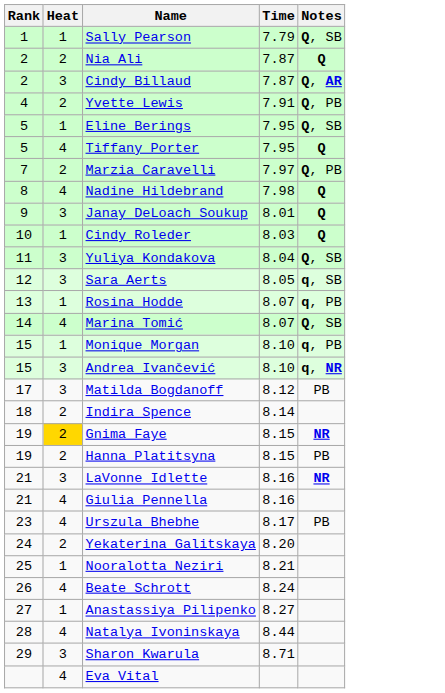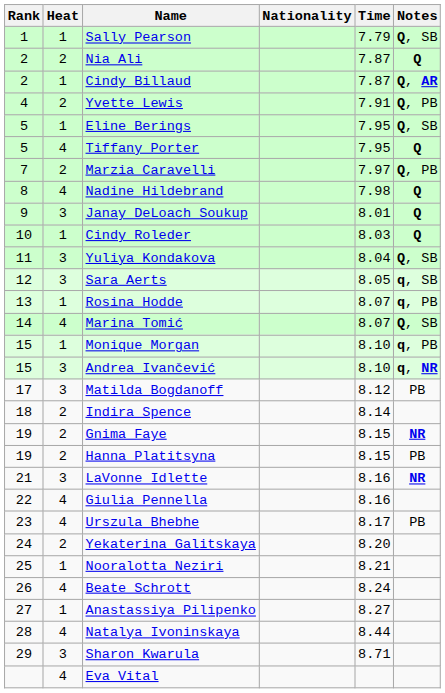+ column: Nationality
Cindy Billaud | Heat: 3 -> 1
Gnima Faye | Heat: gold background -> no background
Giulia Pennella | Rank: 21 -> 22
